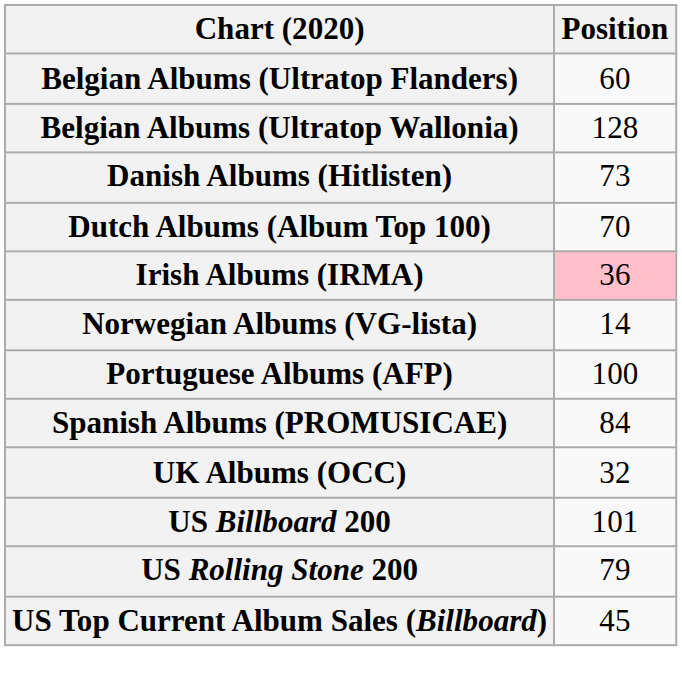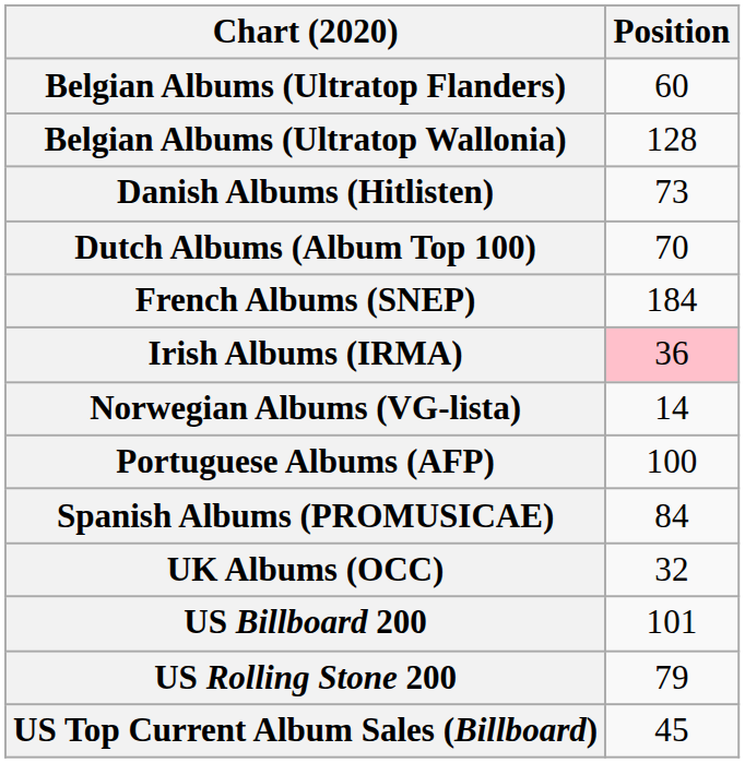+ row: French Albums (SNEP) | 184
